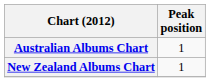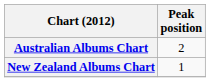Australian Albums Chart | Peak position: 1 -> 2
